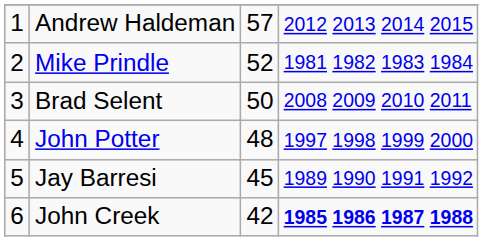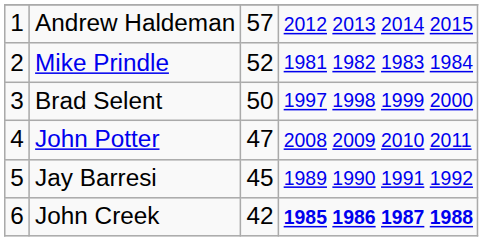Brad Selent | column 4: 2008 2009 2010 2011 -> 1997 1998 1999 2000
John Potter | column 3: 48 -> 47
John Potter | column 4: 1997 1998 1999 2000 -> 2008 2009 2010 2011
